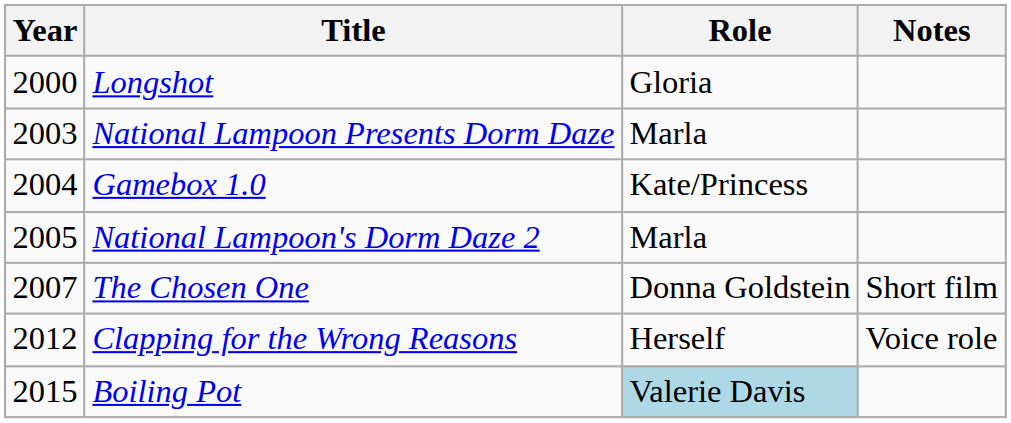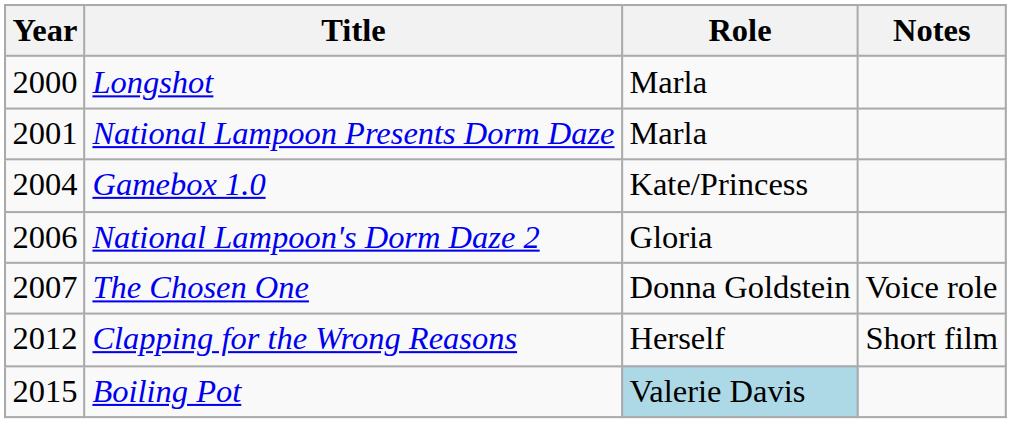Longshot | Role: Gloria -> Marla
National Lampoon Presents Dorm Daze | Year: 2003 -> 2001
National Lampoon's Dorm Daze 2 | Year: 2005 -> 2006
National Lampoon's Dorm Daze 2 | Role: Marla -> Gloria
The Chosen One | Notes: Short film -> Voice role
Clapping for the Wrong Reasons | Notes: Voice role -> Short film
